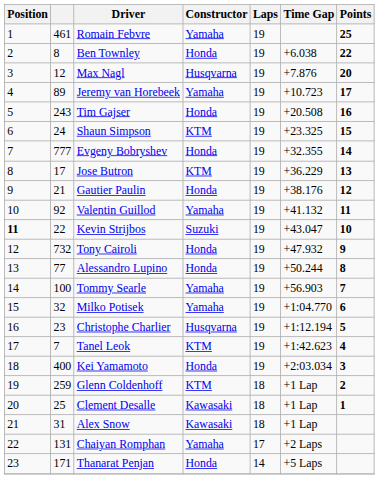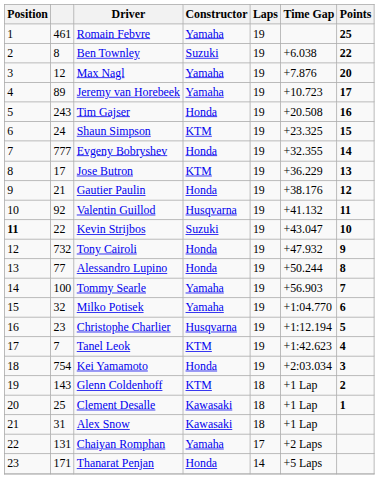Ben Townley | Constructor: Honda -> Suzuki
Max Nagl | Constructor: Husqvarna -> Yamaha
Valentin Guillod | Constructor: Yamaha -> Husqvarna
Kei Yamamoto | column 2: 400 -> 754
Glenn Coldenhoff | column 2: 259 -> 143
